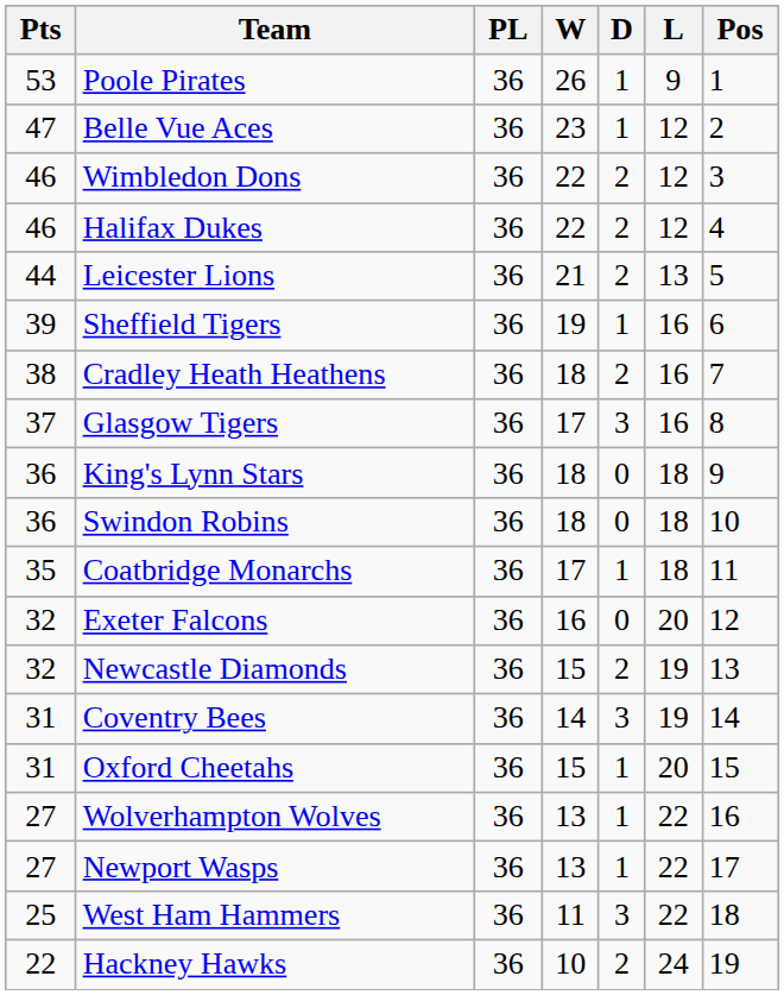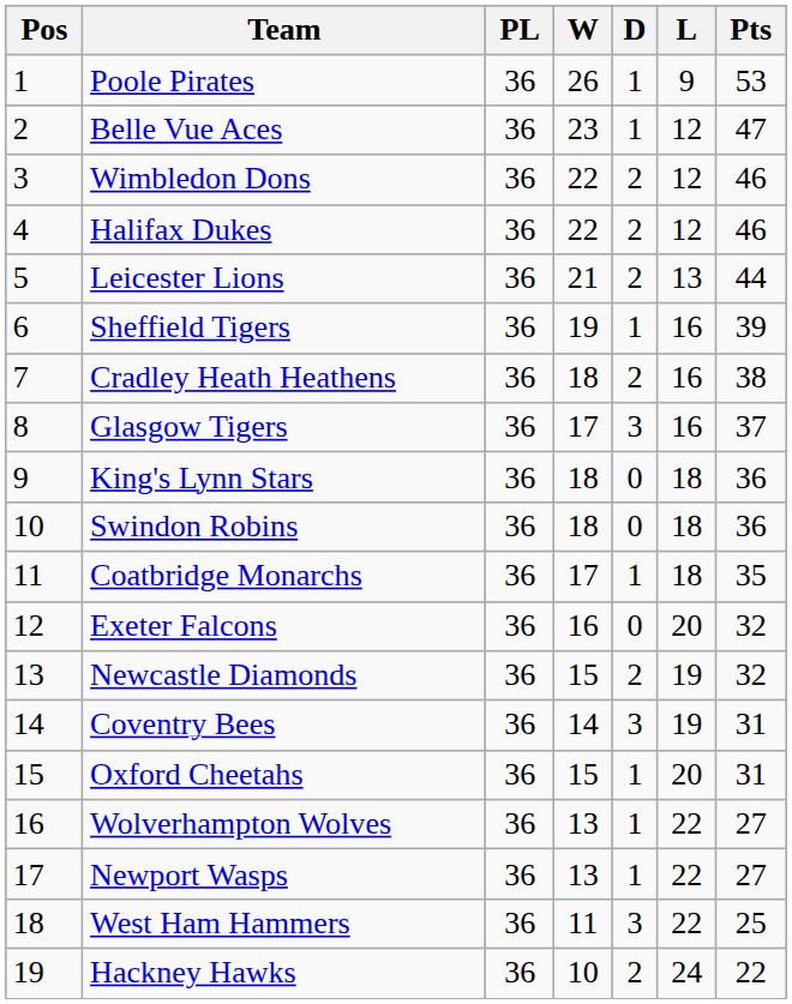columns swapped: Pos <-> Pts
